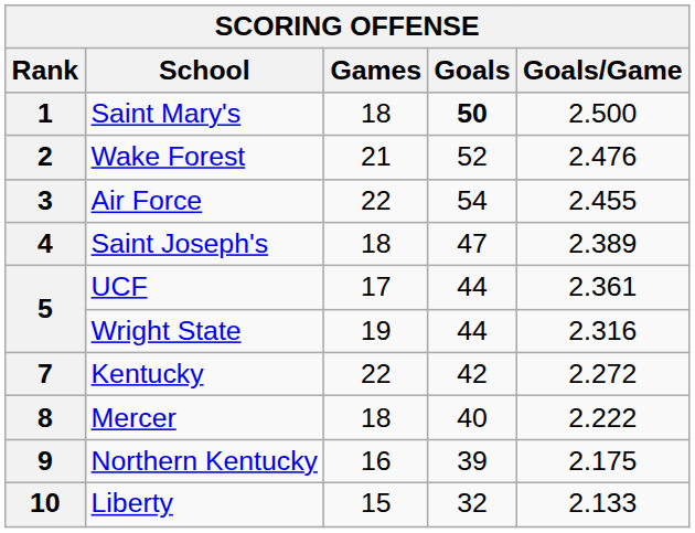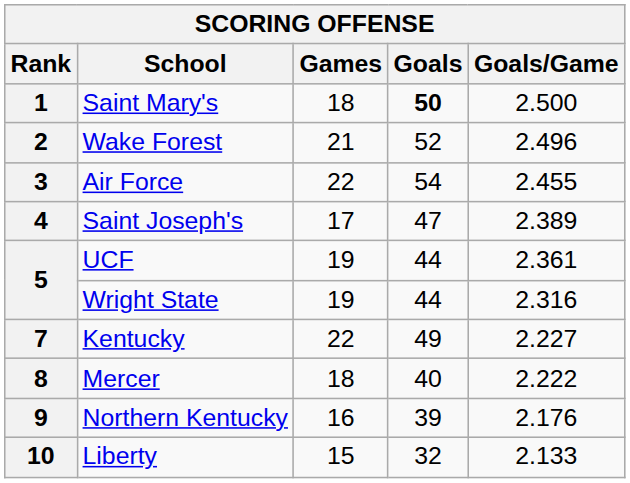2 | Goals/Game: 2.476 -> 2.496
4 | Games: 18 -> 17
5 / UCF | Games: 17 -> 19
7 | Goals: 42 -> 49
7 | Goals/Game: 2.272 -> 2.227
9 | Goals/Game: 2.175 -> 2.176
